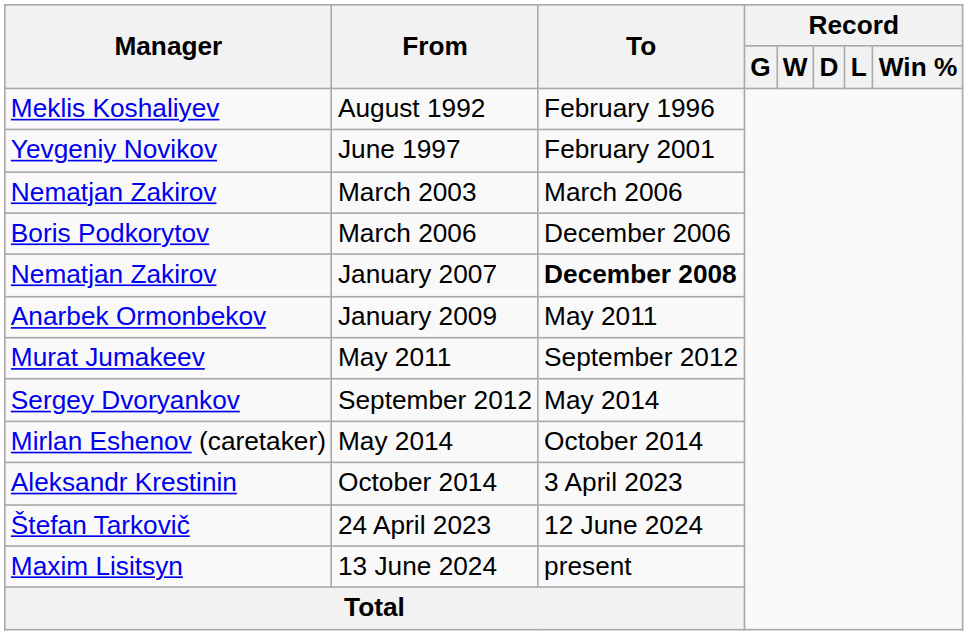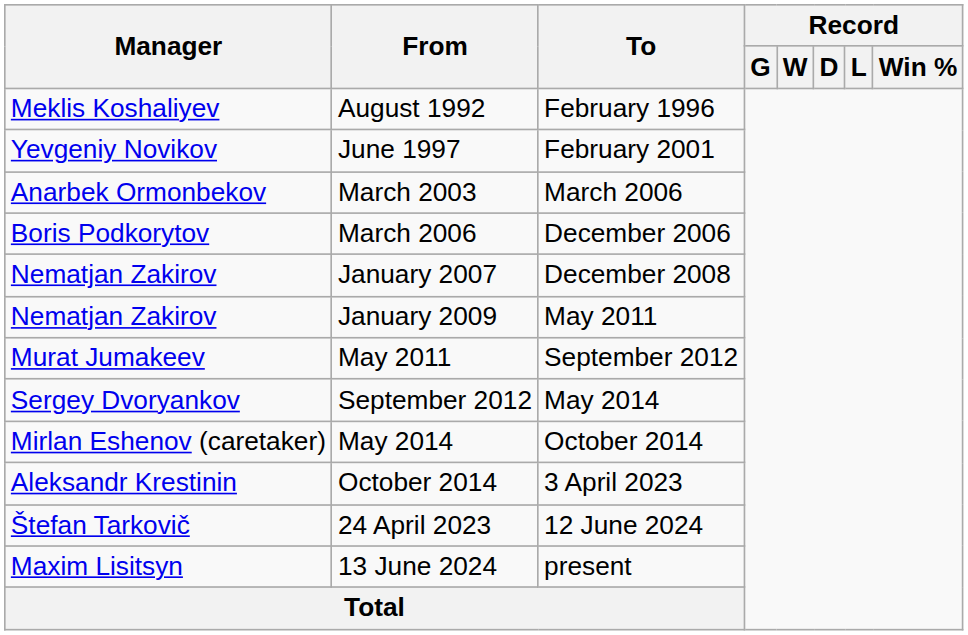March 2003 | Manager: Nematjan Zakirov -> Anarbek Ormonbekov
January 2007 | To: bold -> normal
January 2009 | Manager: Anarbek Ormonbekov -> Nematjan Zakirov
